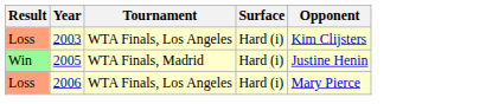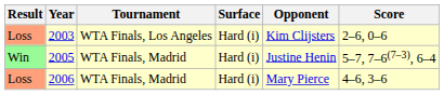+ column: Score | 2–6, 0–6 | 5–7, 7–6(7–3), 6–4 | 4–6, 3–6
2006 | Tournament: WTA Finals, Los Angeles -> WTA Finals, Madrid
